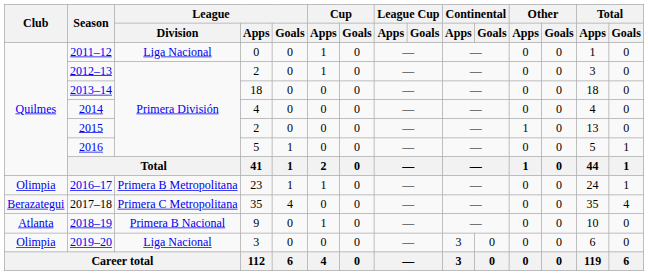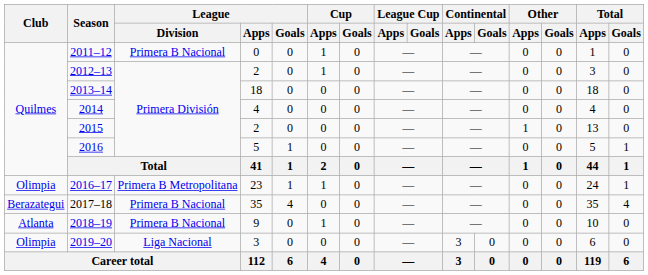2011–12 | League / Division: Liga Nacional -> Primera B Nacional
2017–18 | League / Division: Primera C Metropolitana -> Primera B Nacional
